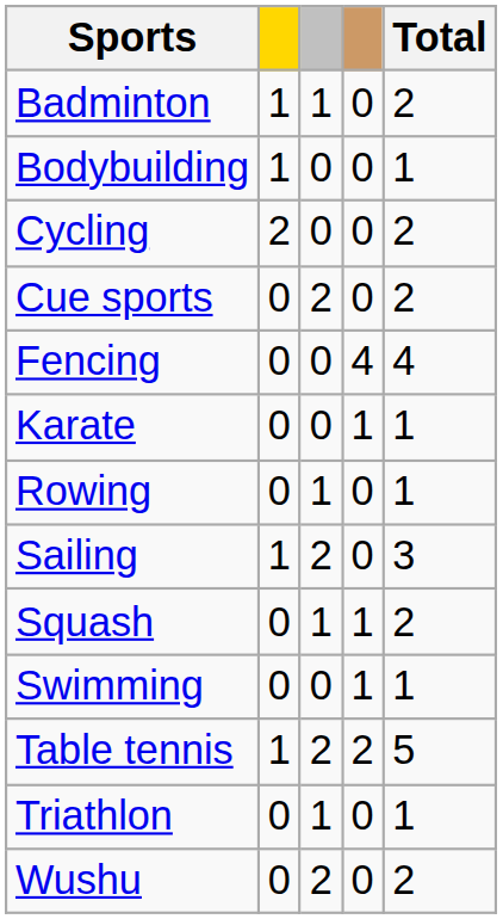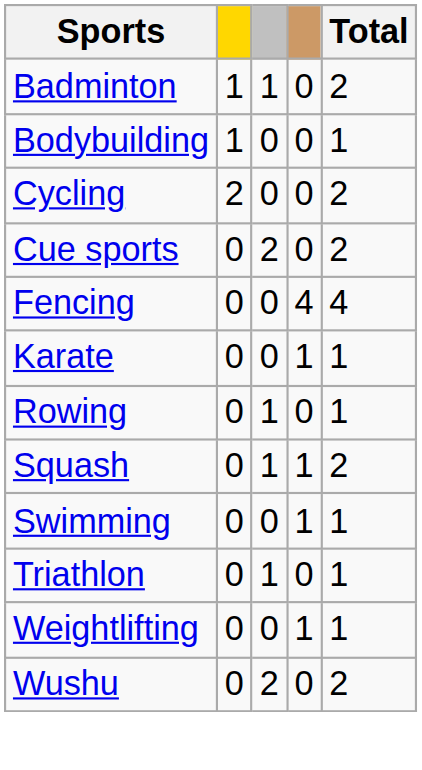- row: Sailing | 1 | 2 | 0 | 3
- row: Table tennis | 1 | 2 | 2 | 5
+ row: Weightlifting | 0 | 0 | 1 | 1
